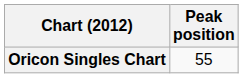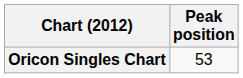Oricon Singles Chart | Peak position: 55 -> 53
